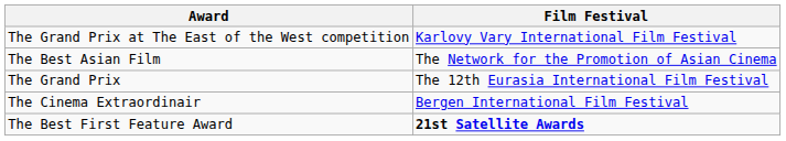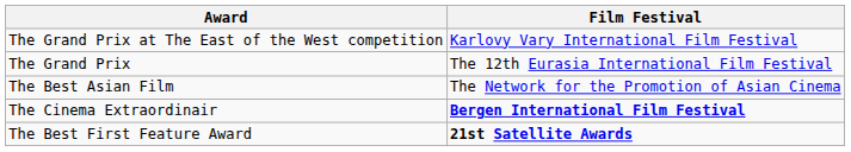rows swapped: The Grand Prix <-> The Best Asian Film
The Cinema Extraordinair | Film Festival: normal -> bold
